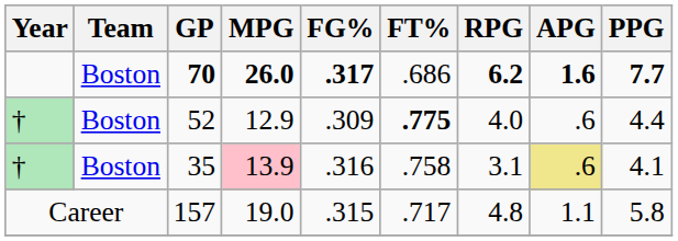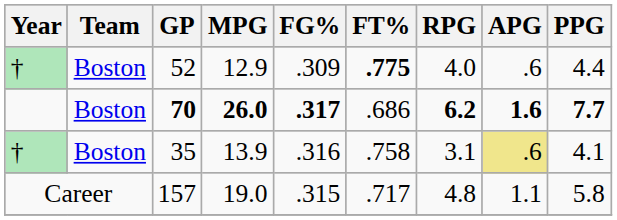rows swapped: 52 <-> 70
35 | MPG: pink background -> no background
